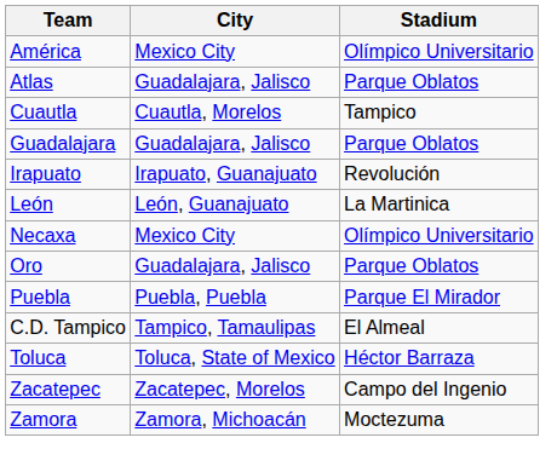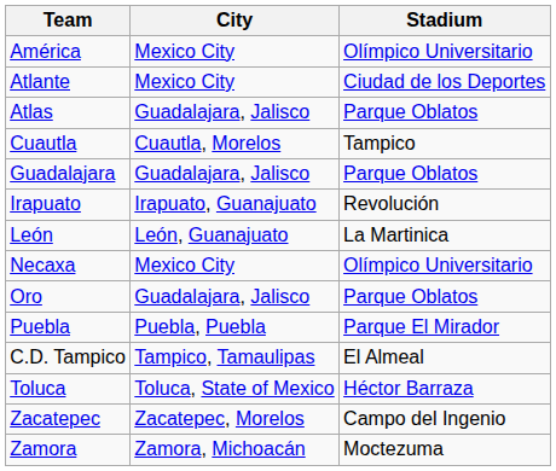+ row: Atlante | Mexico City | Ciudad de los Deportes
